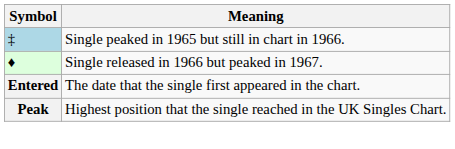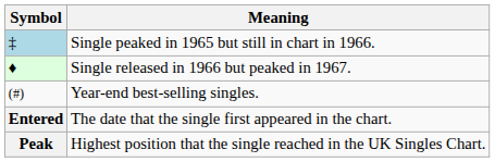+ row: (#) | Year-end best-selling singles.
